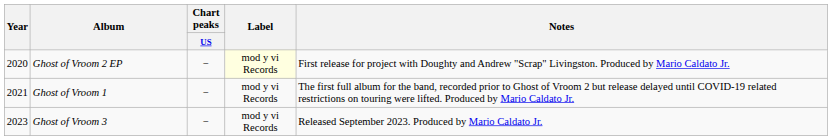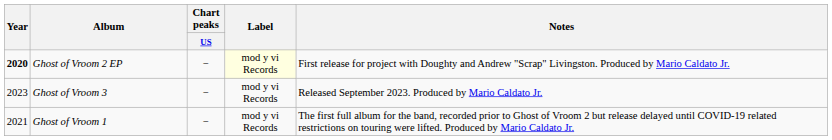Ghost of Vroom 2 EP | Year: normal -> bold
rows swapped: Ghost of Vroom 1 <-> Ghost of Vroom 3
